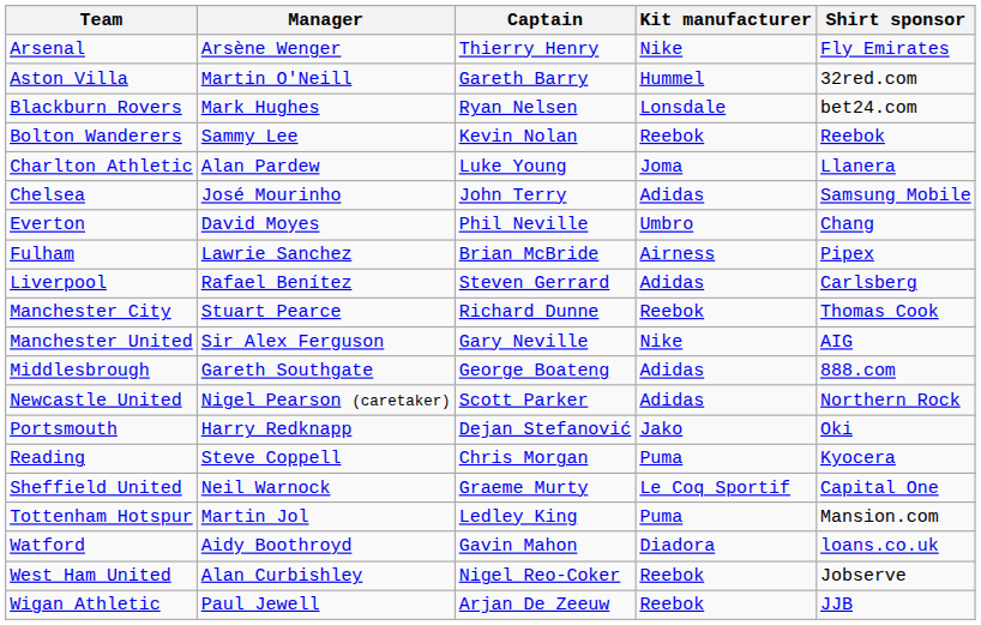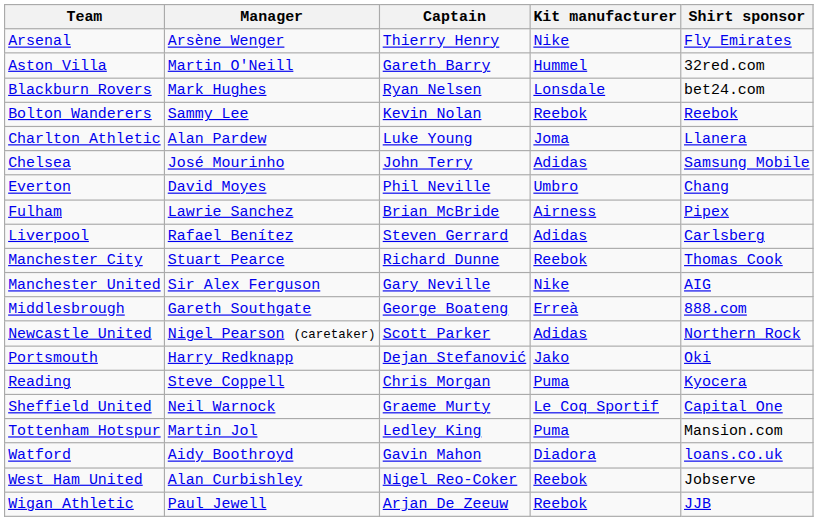Middlesbrough | Kit manufacturer: Adidas -> Erreà
